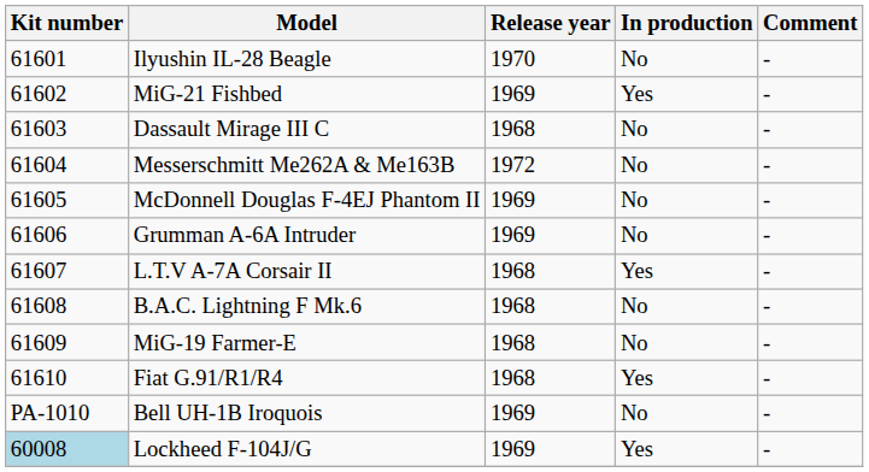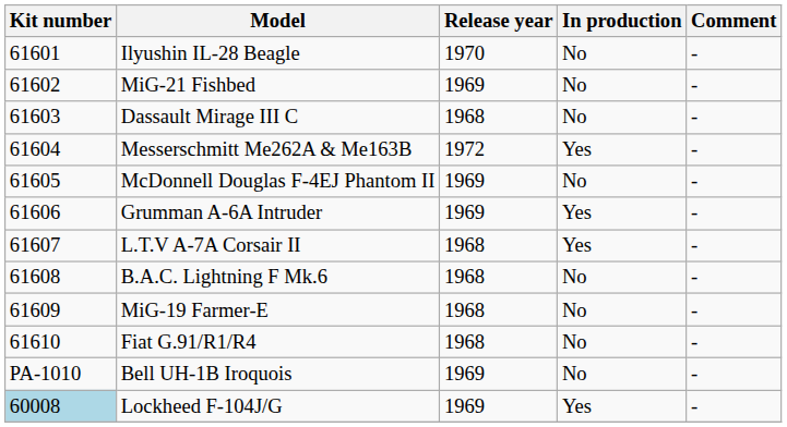MiG-21 Fishbed | In production: Yes -> No
Messerschmitt Me262A & Me163B | In production: No -> Yes
Grumman A-6A Intruder | In production: No -> Yes
Fiat G.91/R1/R4 | In production: Yes -> No
